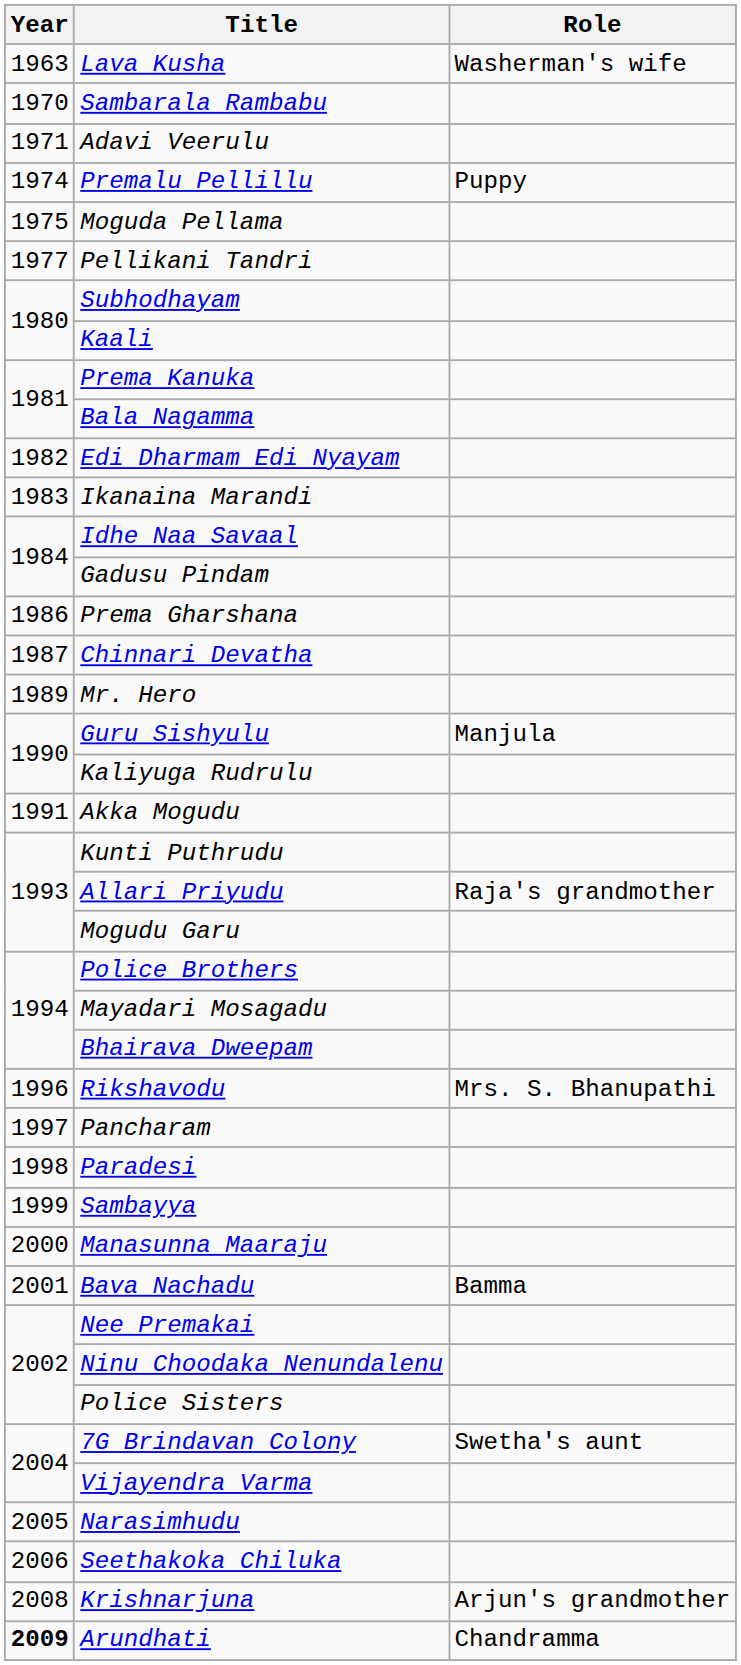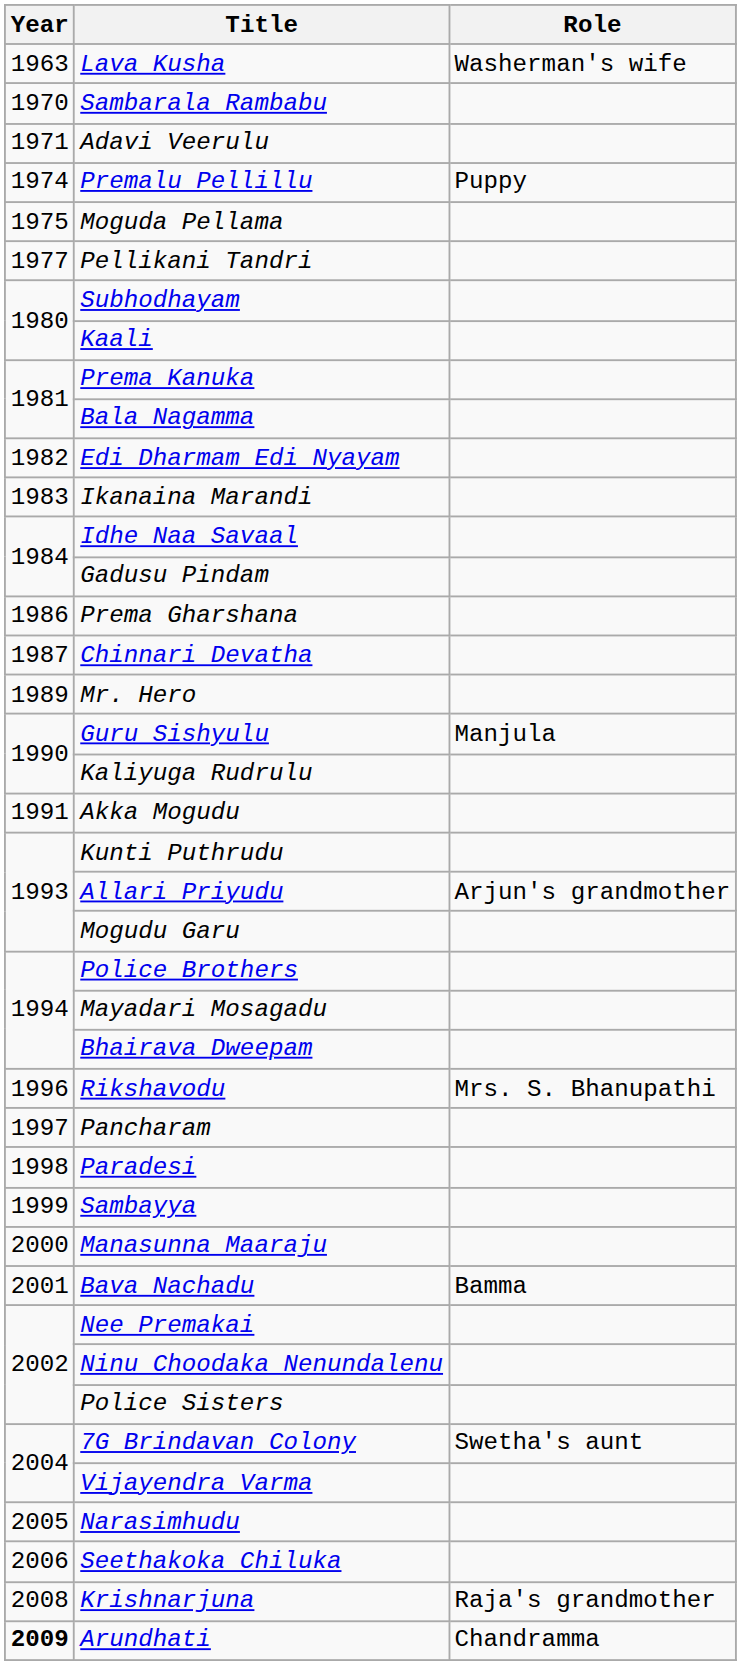Allari Priyudu | Role: Raja's grandmother -> Arjun's grandmother
Krishnarjuna | Role: Arjun's grandmother -> Raja's grandmother
